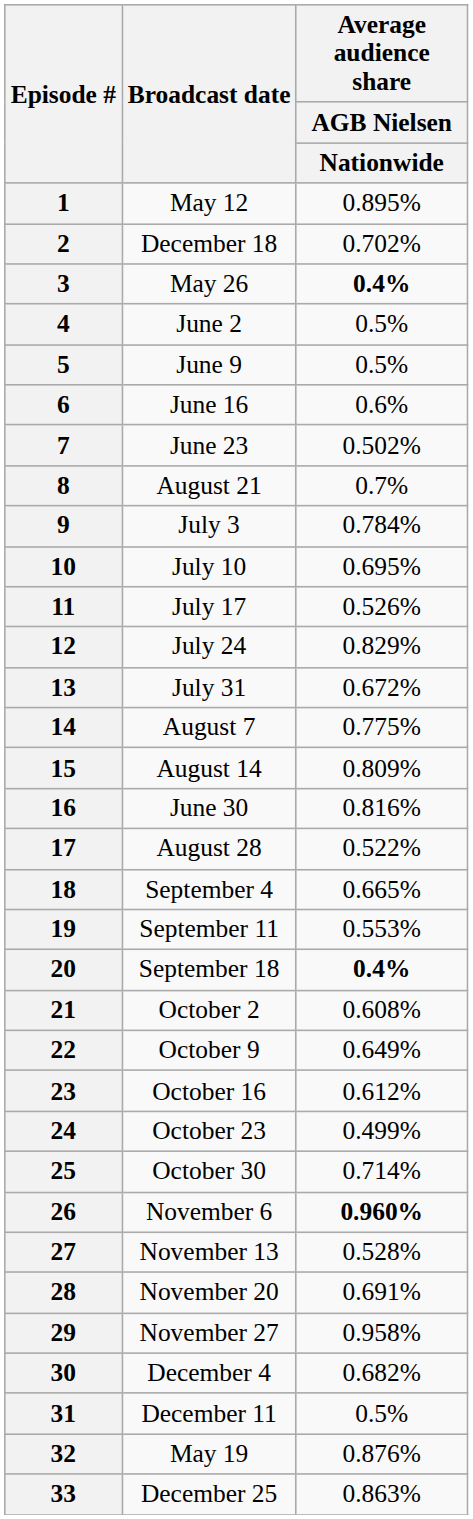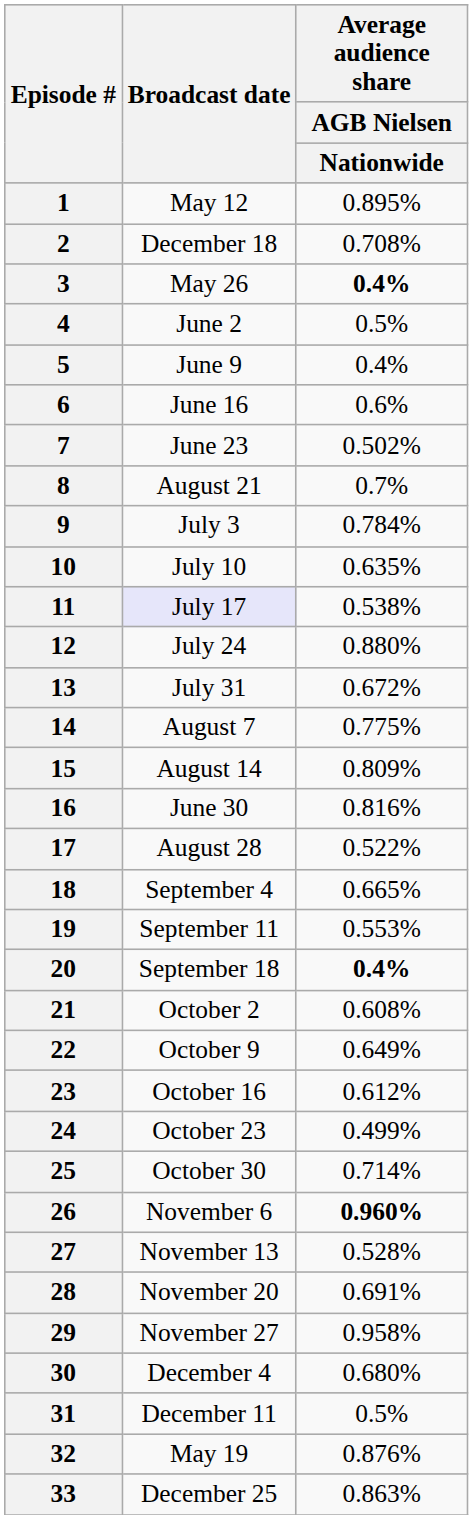2 | Average audience share / AGB Nielsen / Nationwide: 0.702% -> 0.708%
5 | Average audience share / AGB Nielsen / Nationwide: 0.5% -> 0.4%
10 | Average audience share / AGB Nielsen / Nationwide: 0.695% -> 0.635%
11 | Broadcast date: no background -> lavender background
11 | Average audience share / AGB Nielsen / Nationwide: 0.526% -> 0.538%
12 | Average audience share / AGB Nielsen / Nationwide: 0.829% -> 0.880%
30 | Average audience share / AGB Nielsen / Nationwide: 0.682% -> 0.680%
